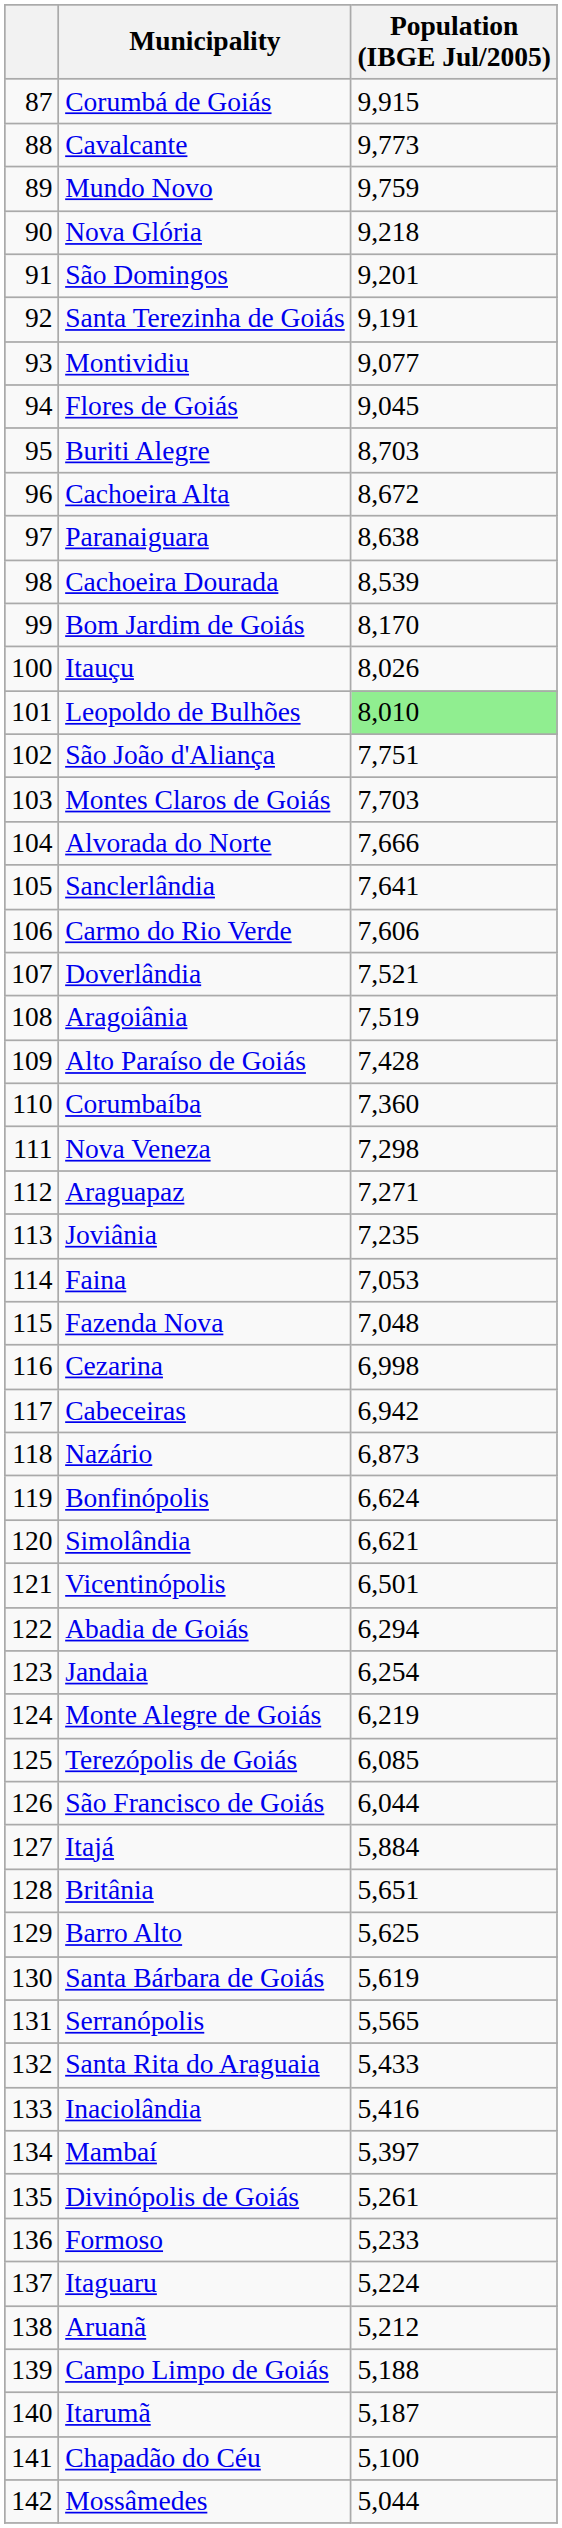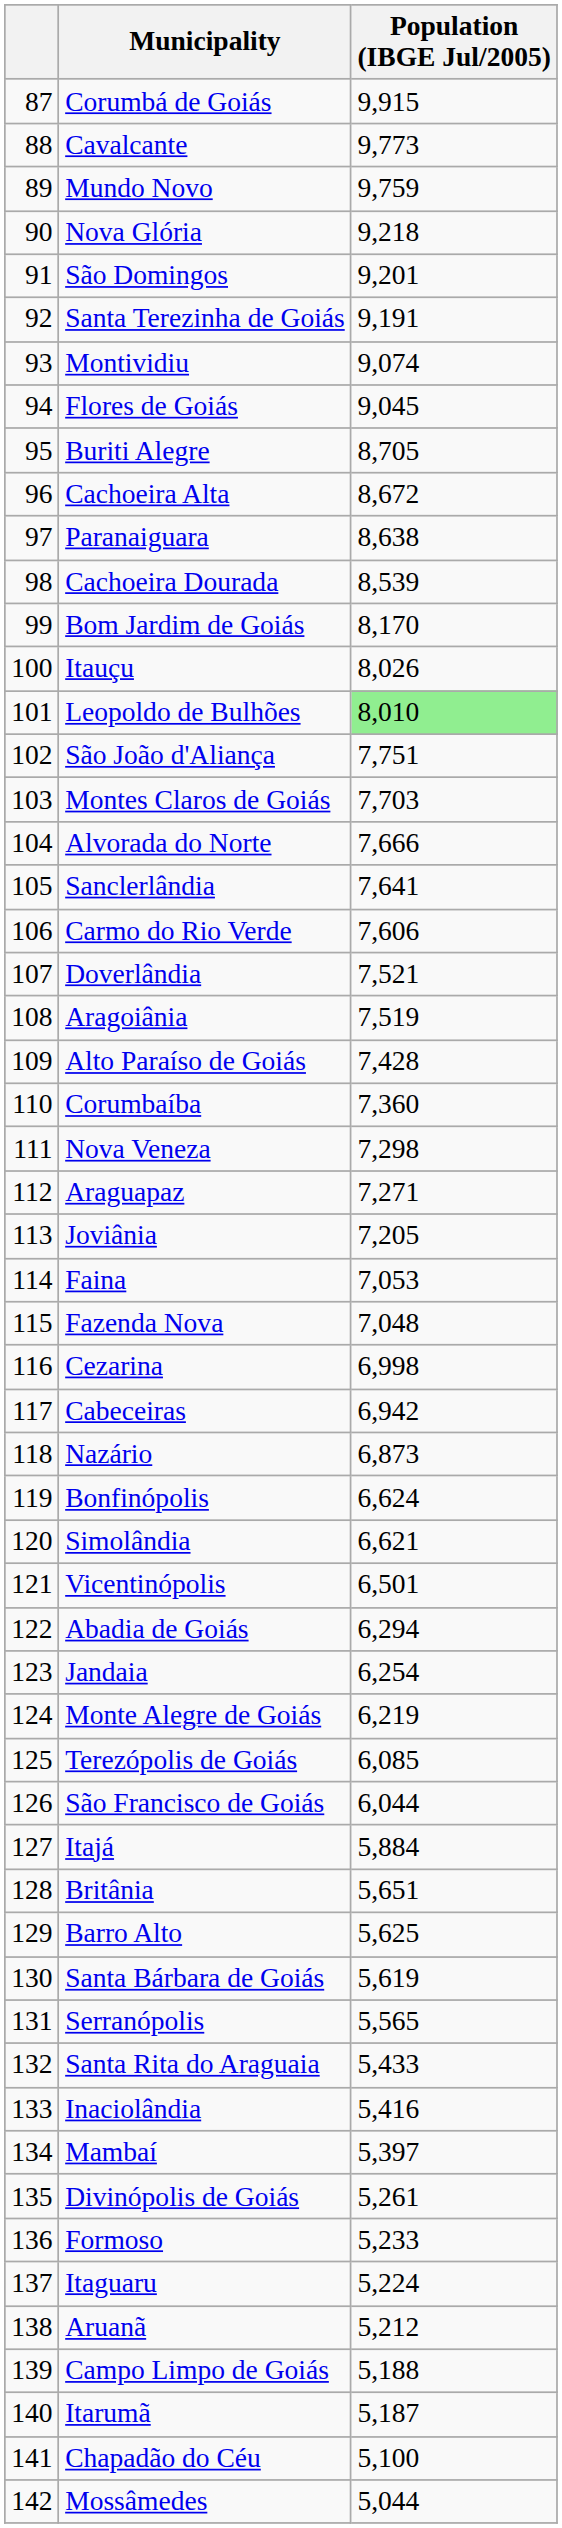Montividiu | Population (IBGE Jul/2005): 9,077 -> 9,074
Buriti Alegre | Population (IBGE Jul/2005): 8,703 -> 8,705
Joviânia | Population (IBGE Jul/2005): 7,235 -> 7,205
